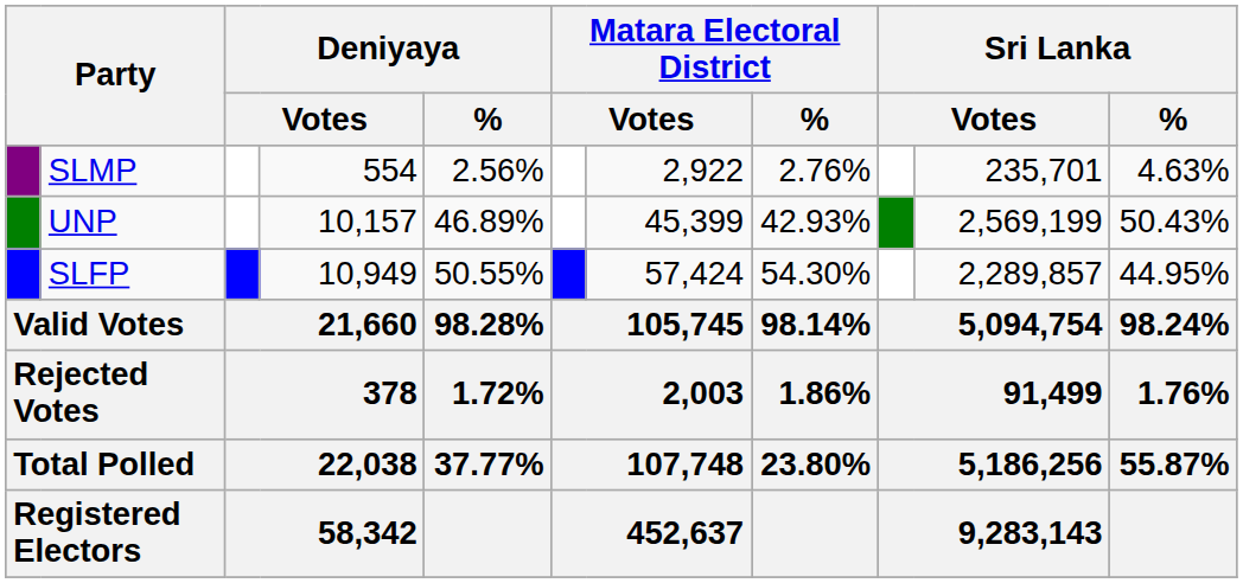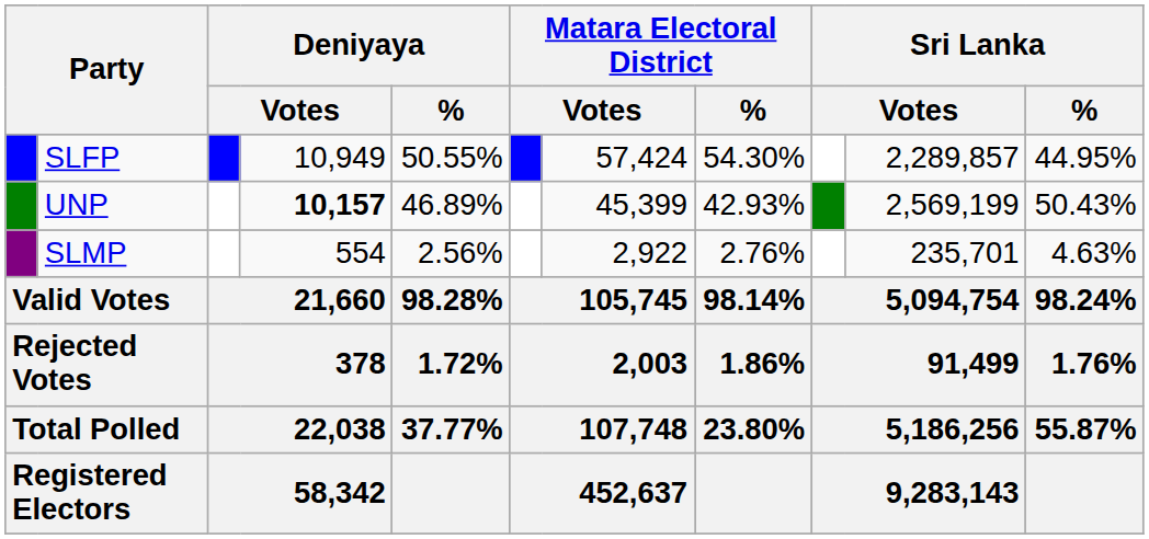rows swapped: SLFP <-> SLMP
UNP | column 4: normal -> bold
